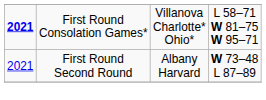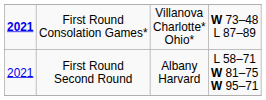First Round Consolation Games* | column 4: L 58–71 W 81–75 W 95–71 -> W 73–48 L 87–89
First Round Second Round | column 4: W 73–48 L 87–89 -> L 58–71 W 81–75 W 95–71
